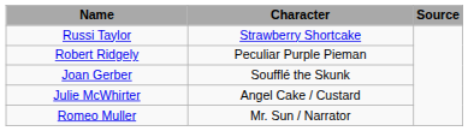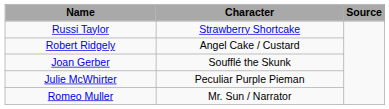Robert Ridgely | Character: Peculiar Purple Pieman -> Angel Cake / Custard
Julie McWhirter | Character: Angel Cake / Custard -> Peculiar Purple Pieman
